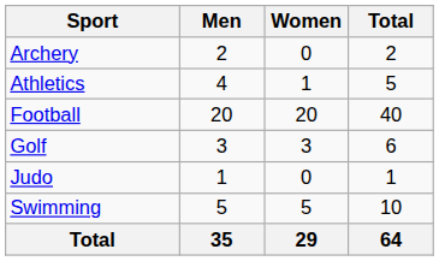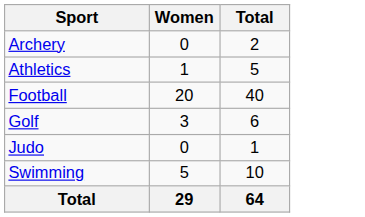- column: Men | 2 | 4 | 20 | 3 | 1 | 5 | 35
